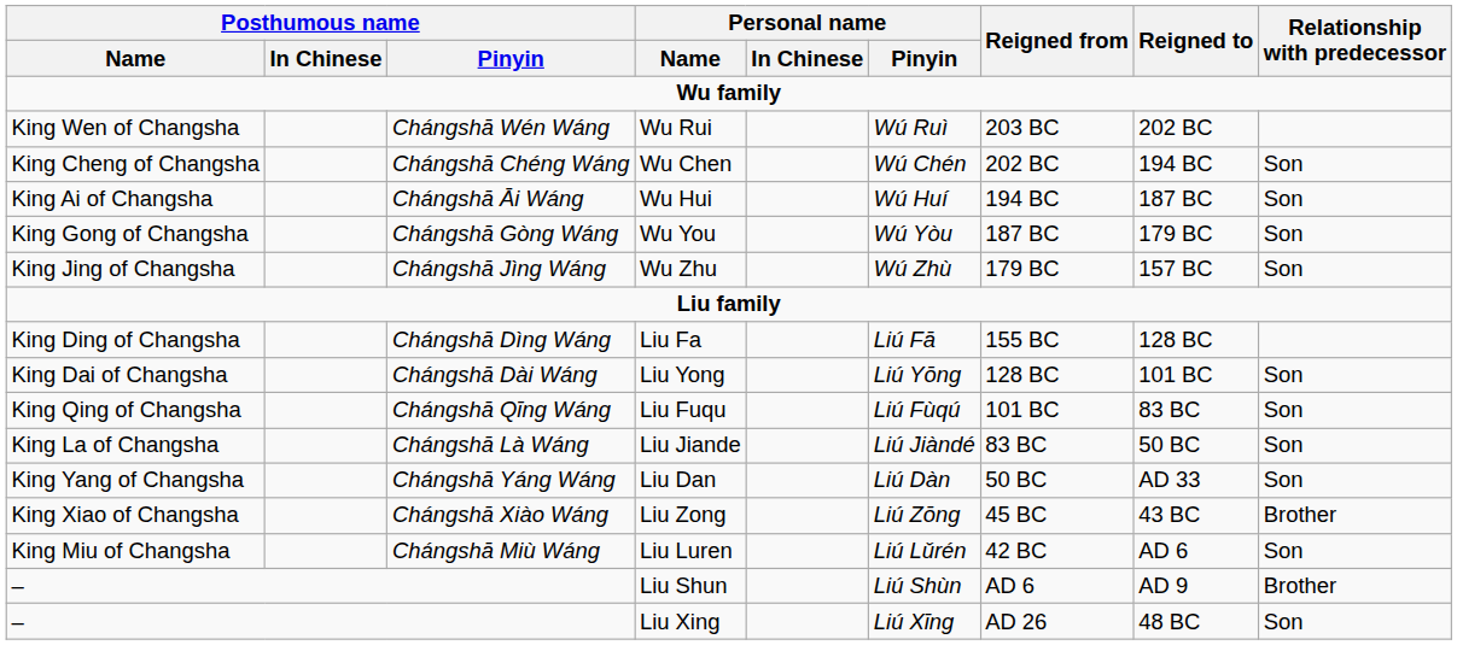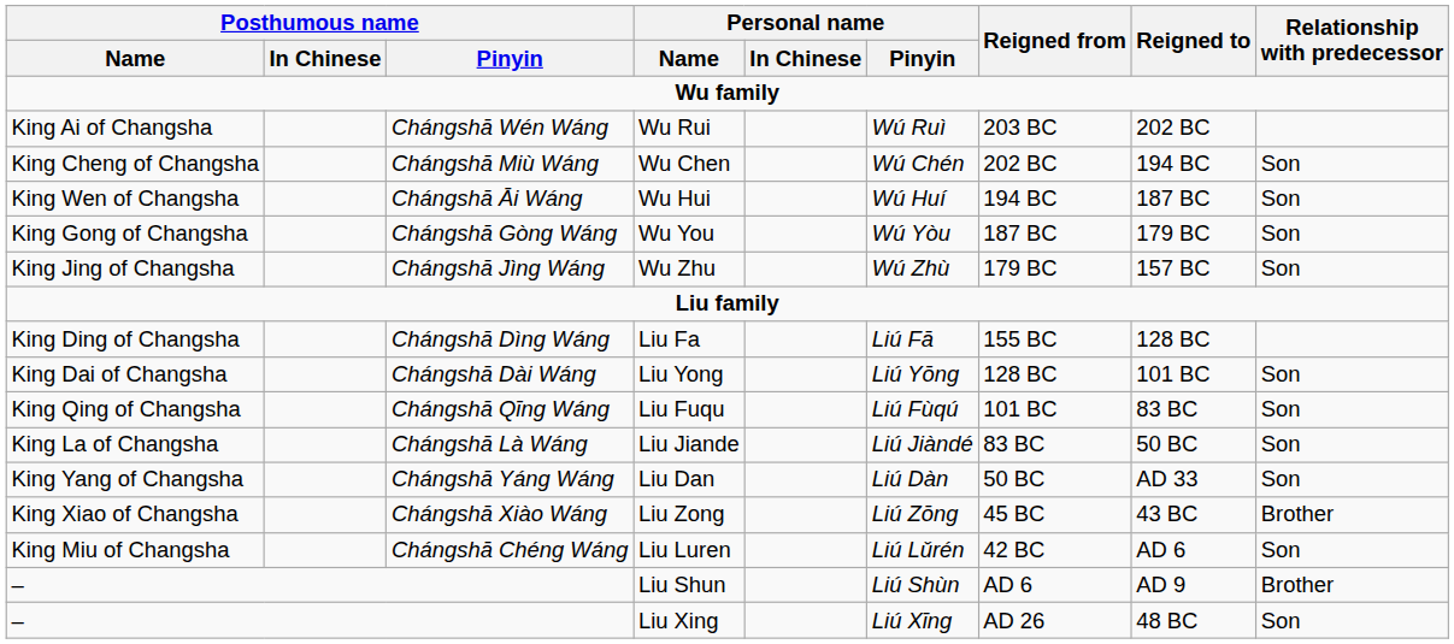Wu Rui | Posthumous name / Name: King Wen of Changsha -> King Ai of Changsha
Wu Chen | Posthumous name / Pinyin: Chángshā Chéng Wáng -> Chángshā Miù Wáng
Wu Hui | Posthumous name / Name: King Ai of Changsha -> King Wen of Changsha
Liu Luren | Posthumous name / Pinyin: Chángshā Miù Wáng -> Chángshā Chéng Wáng
